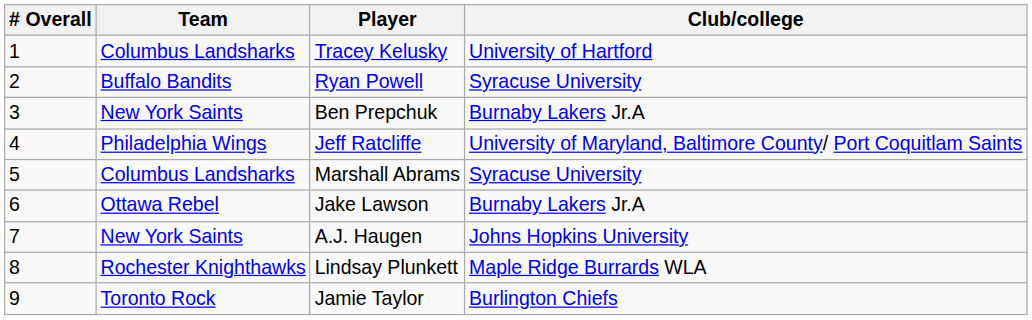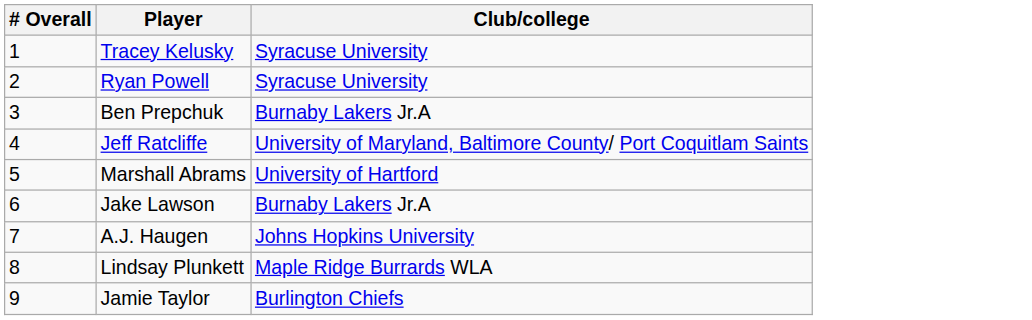- column: Team | Columbus Landsharks | Buffalo Bandits | New York Saints | Philadelphia Wings | Columbus Landsharks | Ottawa Rebel | New York Saints | Rochester Knighthawks | Toronto Rock
Tracey Kelusky | Club/college: University of Hartford -> Syracuse University
Marshall Abrams | Club/college: Syracuse University -> University of Hartford
